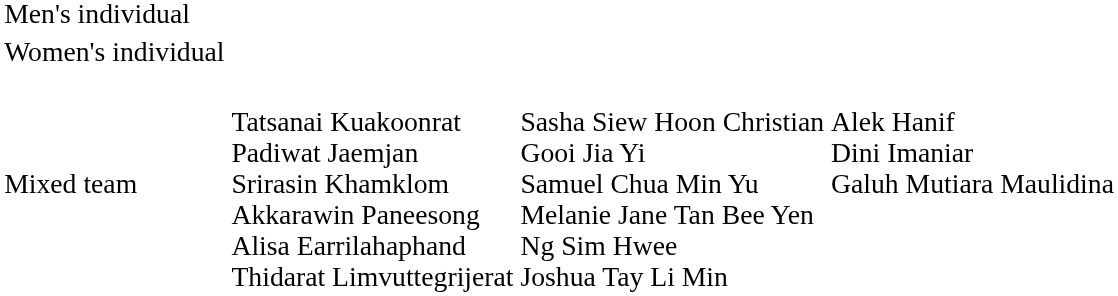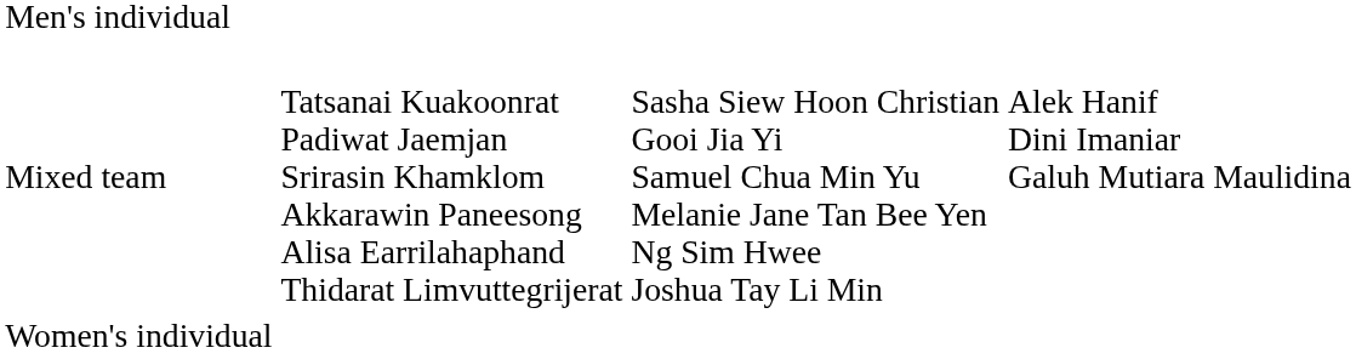rows swapped: Women's individual <-> Mixed team
